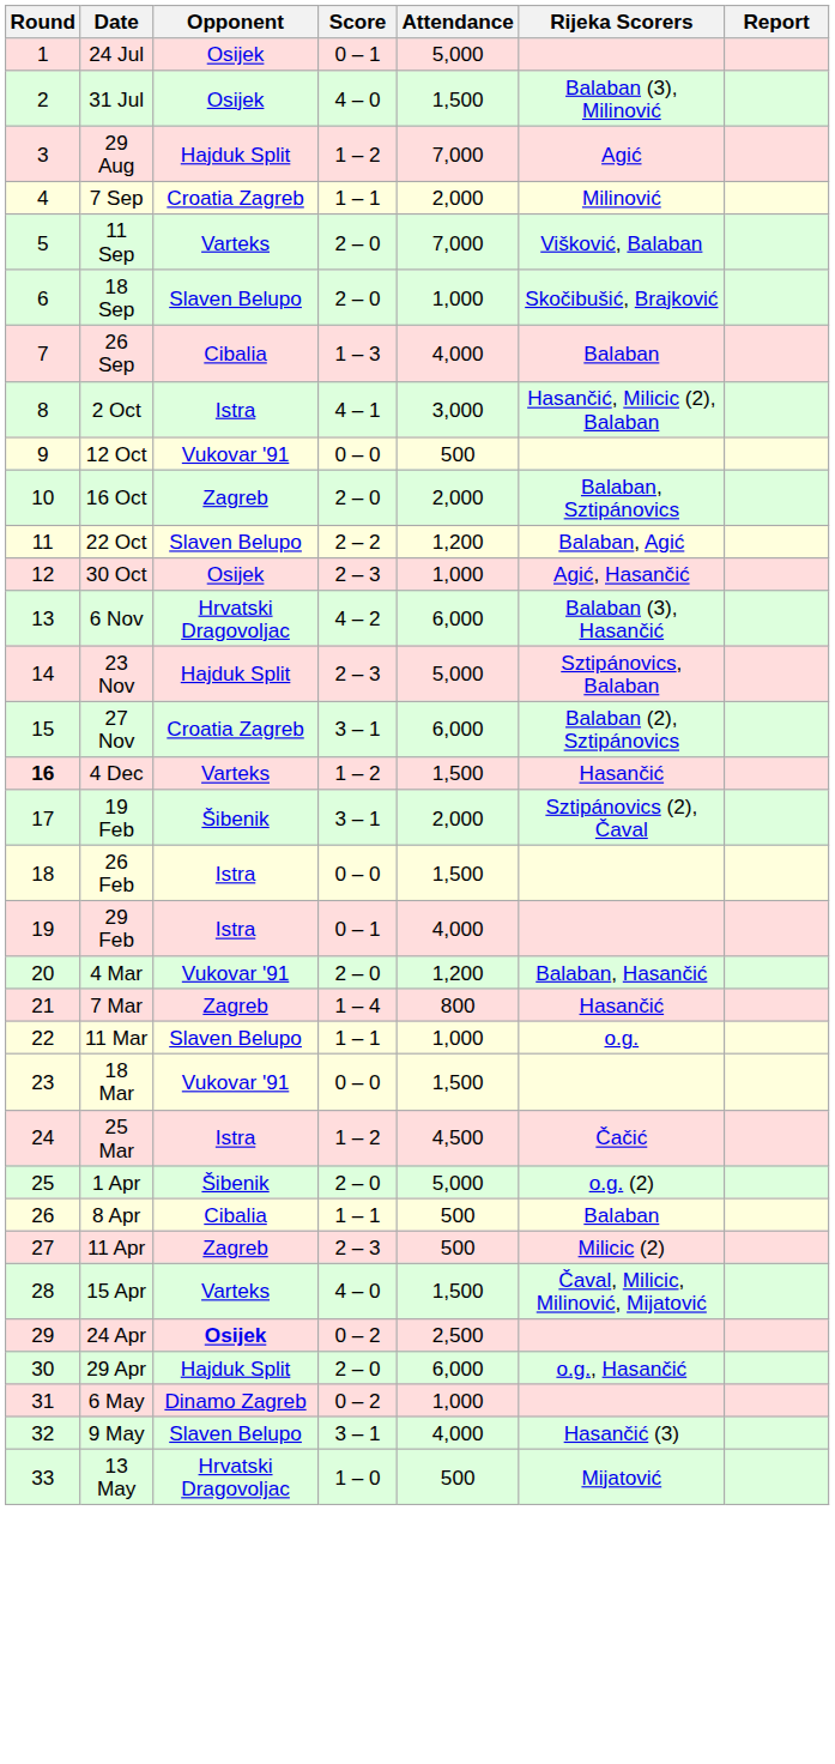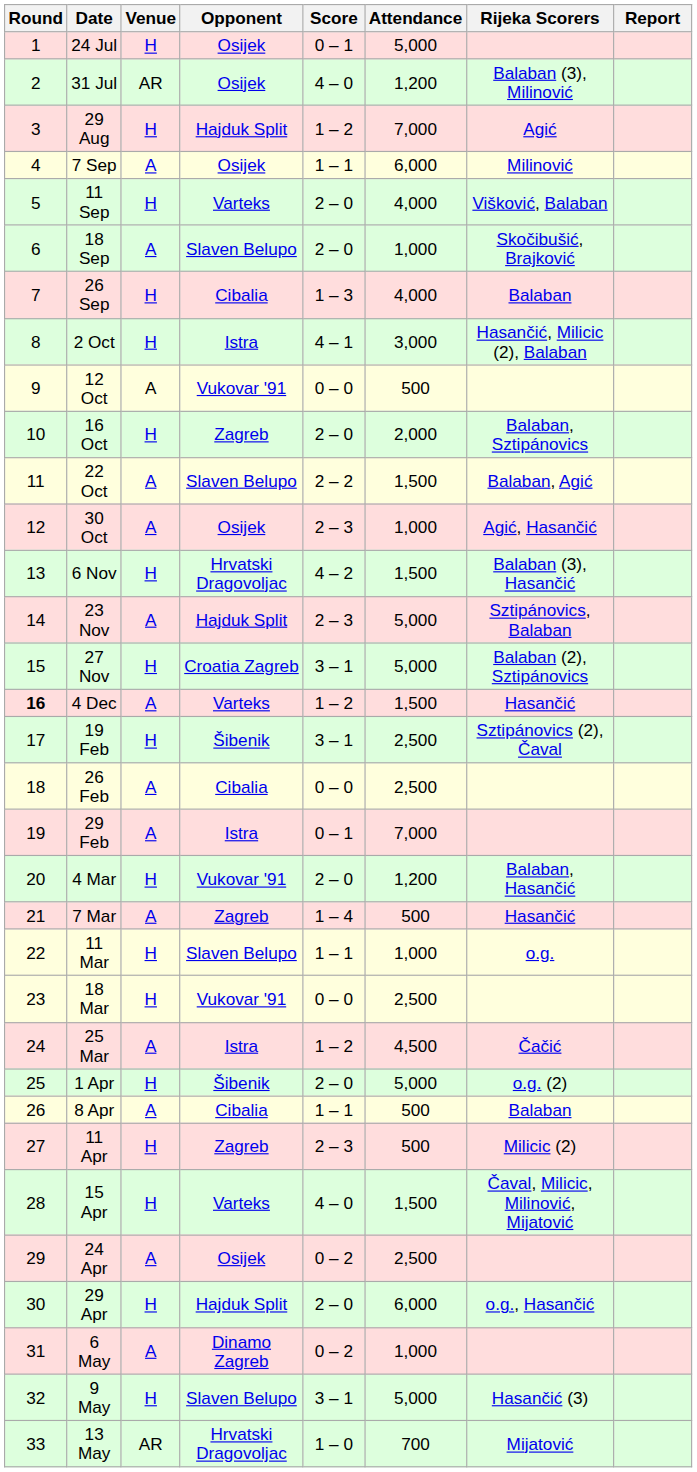+ column: Venue | H | AR | H | A | H | A | H | H | A | H | A | A | H | A | H | A | H | A | A | H | A | H | H | A | H | A | H | H | A | H | A | H | AR
31 Jul | Attendance: 1,500 -> 1,200
7 Sep | Opponent: Croatia Zagreb -> Osijek
7 Sep | Attendance: 2,000 -> 6,000
11 Sep | Attendance: 7,000 -> 4,000
22 Oct | Attendance: 1,200 -> 1,500
6 Nov | Attendance: 6,000 -> 1,500
27 Nov | Attendance: 6,000 -> 5,000
19 Feb | Attendance: 2,000 -> 2,500
26 Feb | Opponent: Istra -> Cibalia
26 Feb | Attendance: 1,500 -> 2,500
29 Feb | Attendance: 4,000 -> 7,000
7 Mar | Attendance: 800 -> 500
18 Mar | Attendance: 1,500 -> 2,500
24 Apr | Opponent: bold -> normal
9 May | Attendance: 4,000 -> 5,000
13 May | Attendance: 500 -> 700
